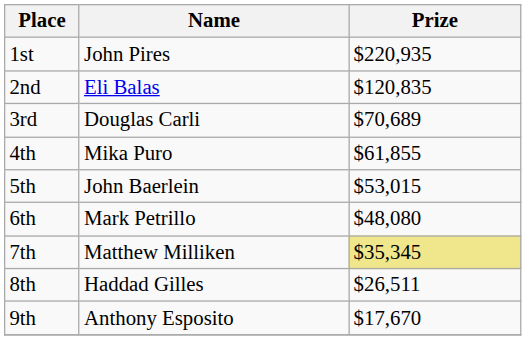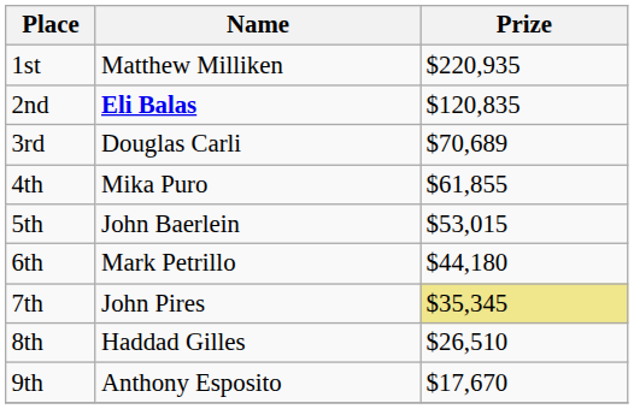1st | Name: John Pires -> Matthew Milliken
2nd | Name: normal -> bold
6th | Prize: $48,080 -> $44,180
7th | Name: Matthew Milliken -> John Pires
8th | Prize: $26,511 -> $26,510
